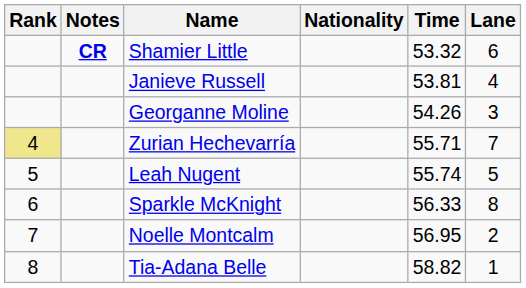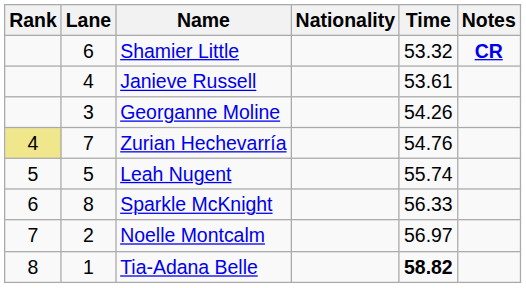columns swapped: Lane <-> Notes
Janieve Russell | Time: 53.81 -> 53.61
Zurian Hechevarría | Time: 55.71 -> 54.76
Noelle Montcalm | Time: 56.95 -> 56.97
Tia-Adana Belle | Time: normal -> bold
